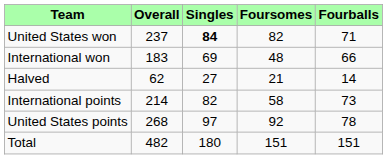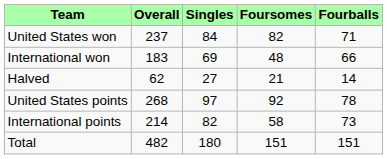United States won | Singles: bold -> normal
rows swapped: United States points <-> International points
